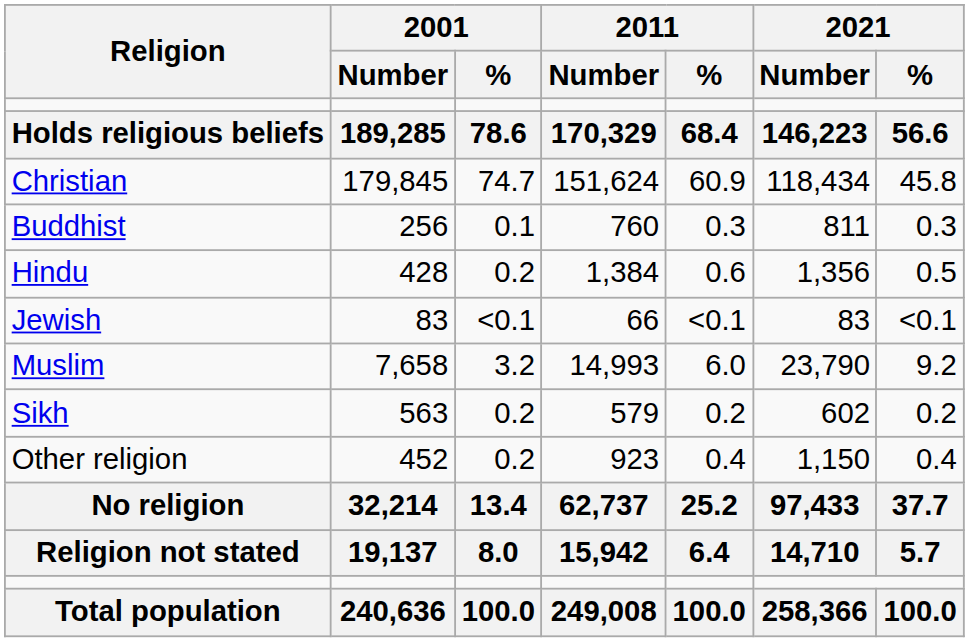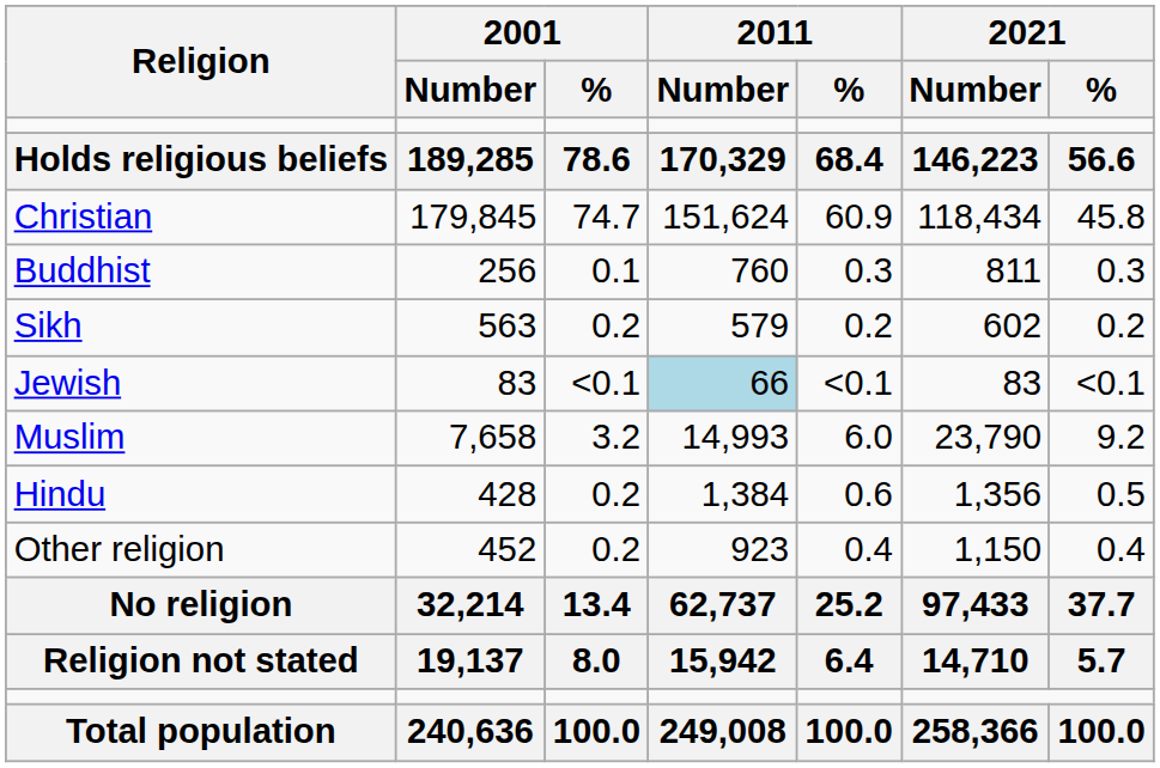rows swapped: Hindu <-> Sikh
Jewish | 2011 / Number: no background -> lightblue background
